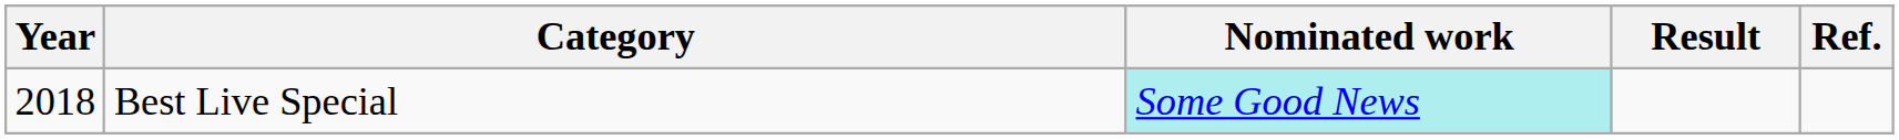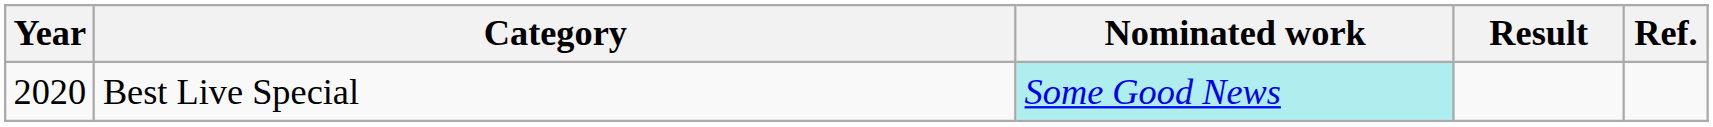Best Live Special | Year: 2018 -> 2020
